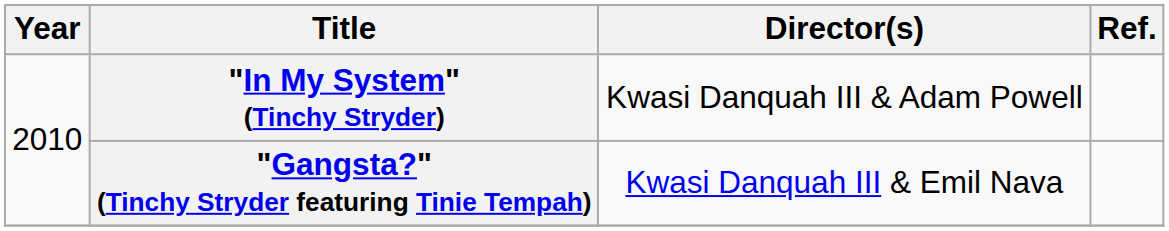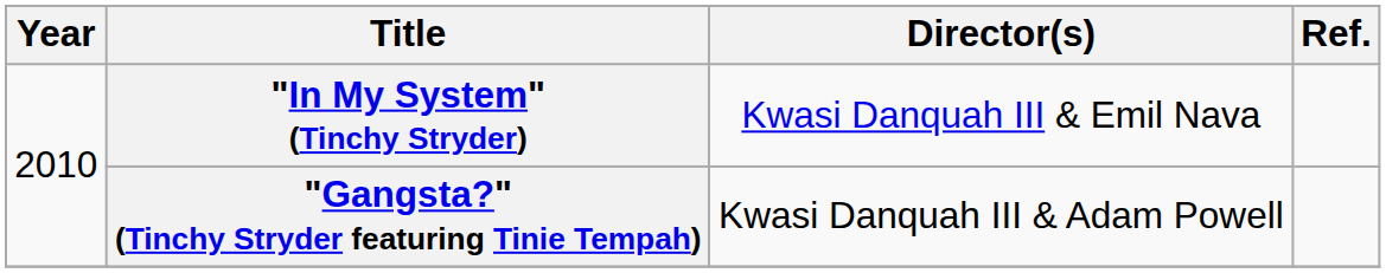"In My System" (Tinchy Stryder) | Director(s): Kwasi Danquah III & Adam Powell -> Kwasi Danquah III & Emil Nava
"Gangsta?" (Tinchy Stryder featuring Tinie Tempah) | Director(s): Kwasi Danquah III & Emil Nava -> Kwasi Danquah III & Adam Powell
